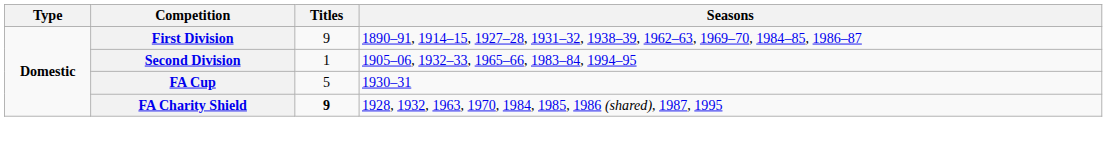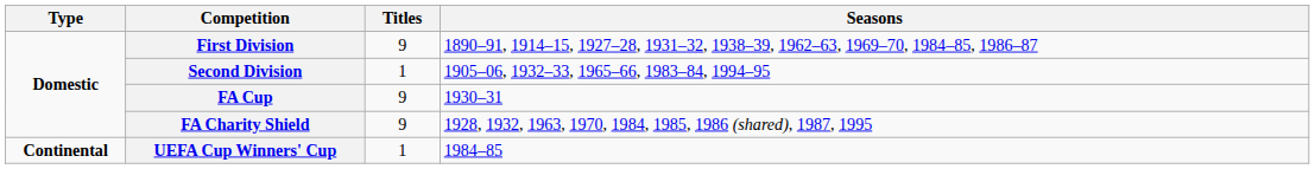FA Cup | Titles: 5 -> 9
FA Charity Shield | Titles: bold -> normal
+ row: Continental | UEFA Cup Winners' Cup | 1 | 1984–85
